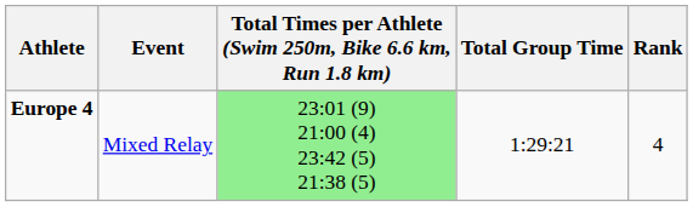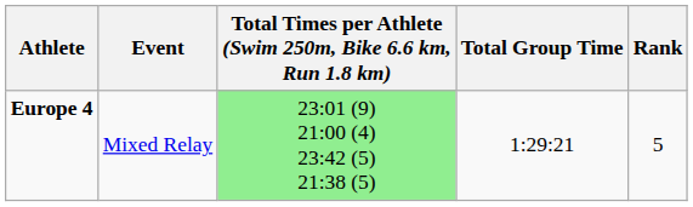Europe 4 | Rank: 4 -> 5
